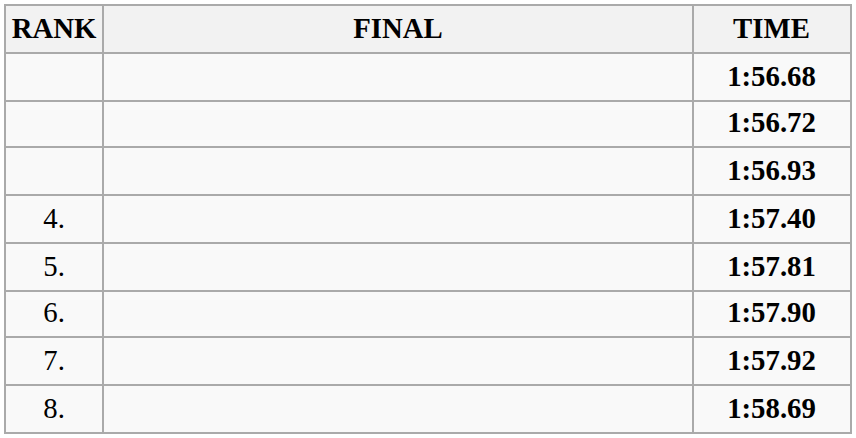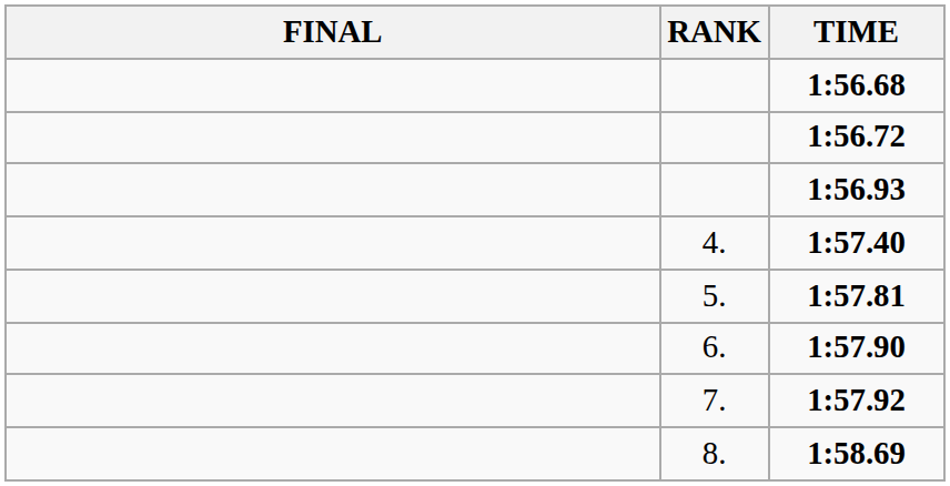columns swapped: RANK <-> FINAL
